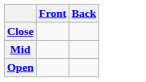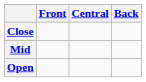+ column: Central
